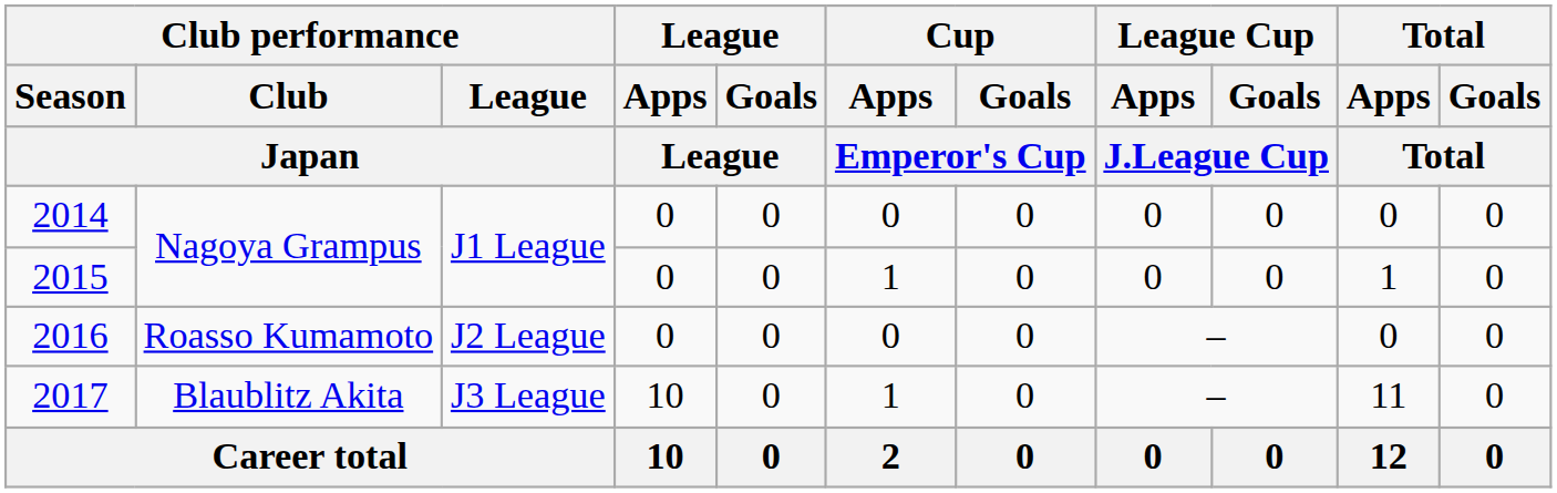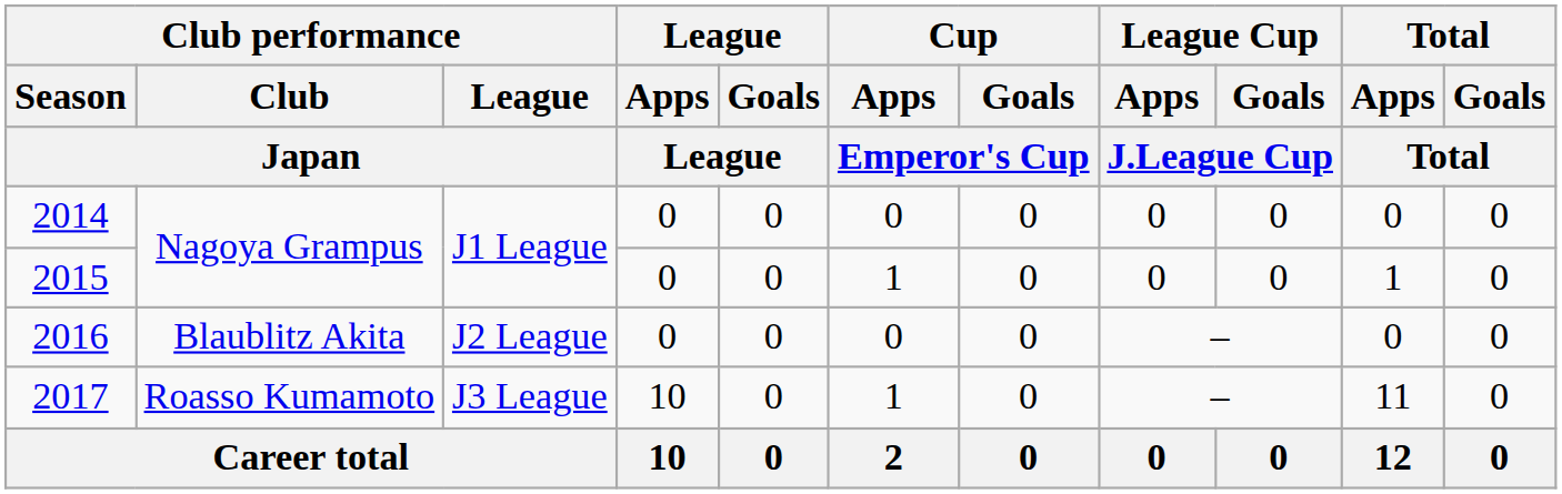2016 | Club performance / Club / Japan: Roasso Kumamoto -> Blaublitz Akita
2017 | Club performance / Club / Japan: Blaublitz Akita -> Roasso Kumamoto
